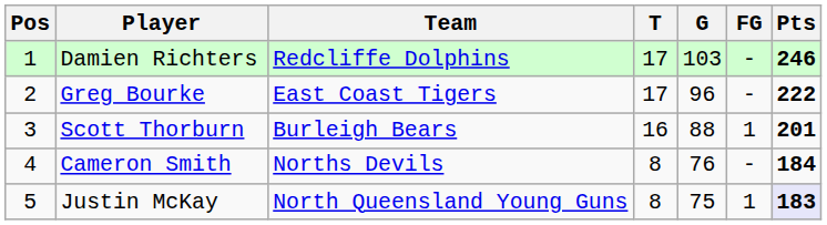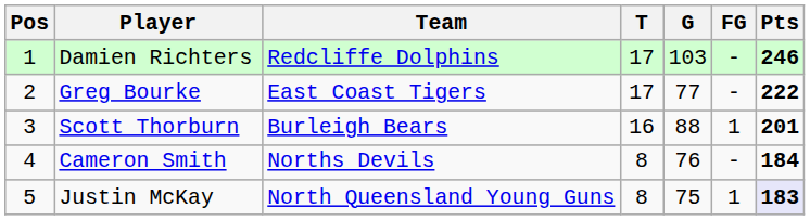Greg Bourke | G: 96 -> 77
